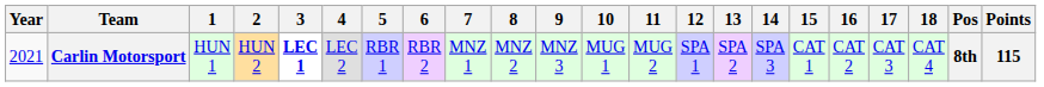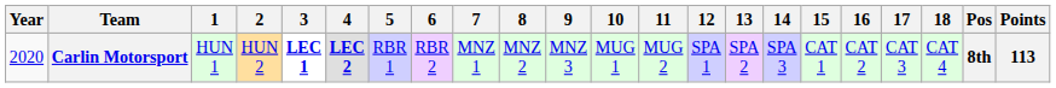Carlin Motorsport | Year: 2021 -> 2020
Carlin Motorsport | 4: normal -> bold
Carlin Motorsport | Points: 115 -> 113
